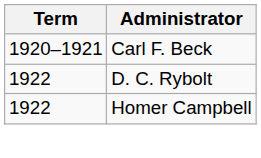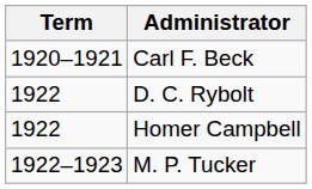+ row: 1922–1923 | M. P. Tucker
